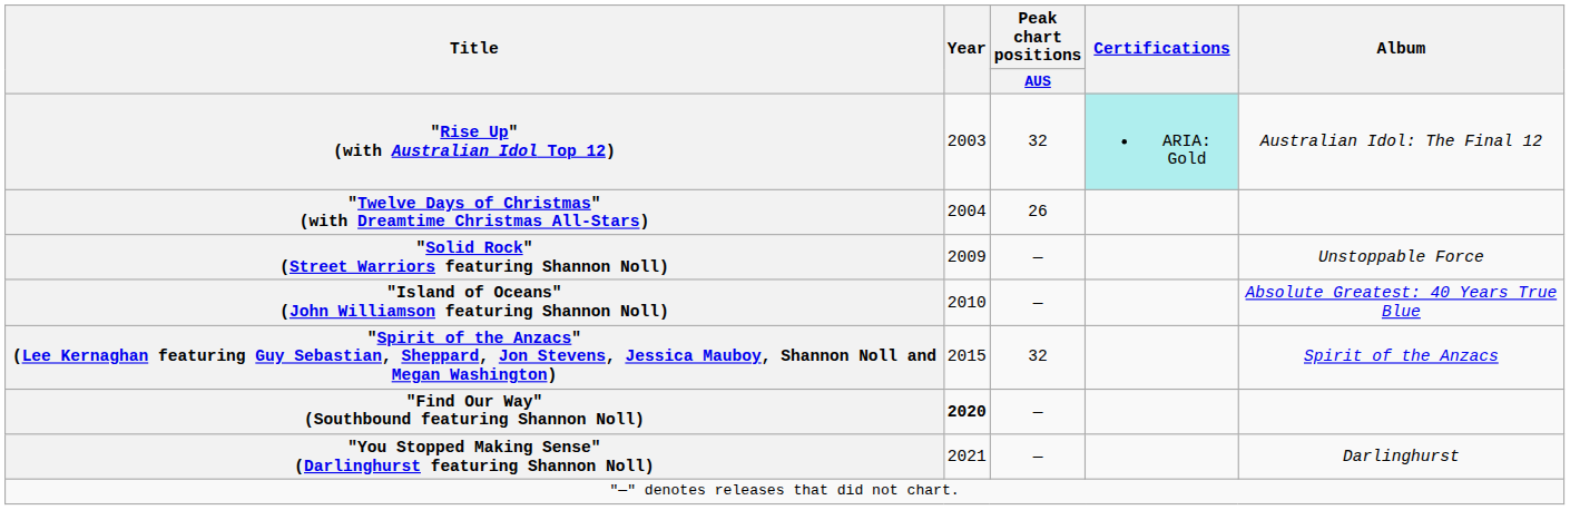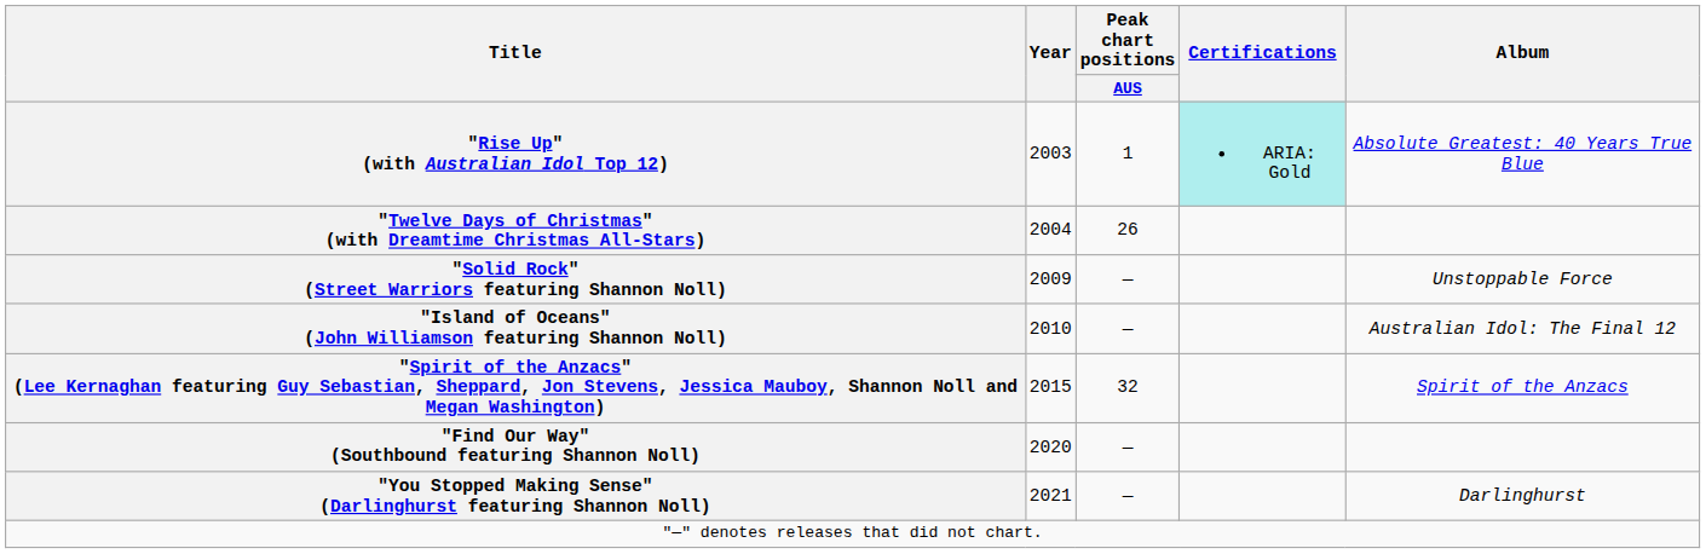"Rise Up" (with Australian Idol Top 12) | Peak chart positions / AUS: 32 -> 1
"Rise Up" (with Australian Idol Top 12) | Album: Australian Idol: The Final 12 -> Absolute Greatest: 40 Years True Blue
"Island of Oceans" (John Williamson featuring Shannon Noll) | Album: Absolute Greatest: 40 Years True Blue -> Australian Idol: The Final 12
"Find Our Way" (Southbound featuring Shannon Noll) | Year: bold -> normal
